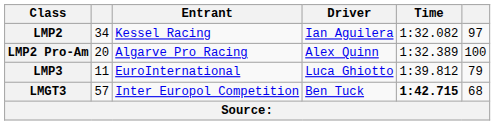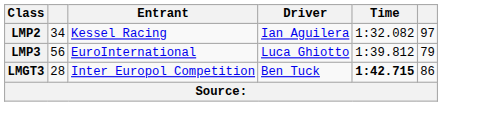- row: LMP2 Pro-Am | 20 | Algarve Pro Racing | Alex Quinn | 1:32.389 | 100
LMP3 | column 2: 11 -> 56
LMGT3 | column 2: 57 -> 28
LMGT3 | column 6: 68 -> 86
